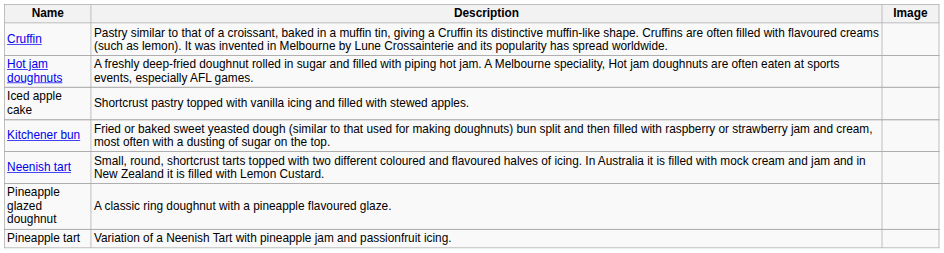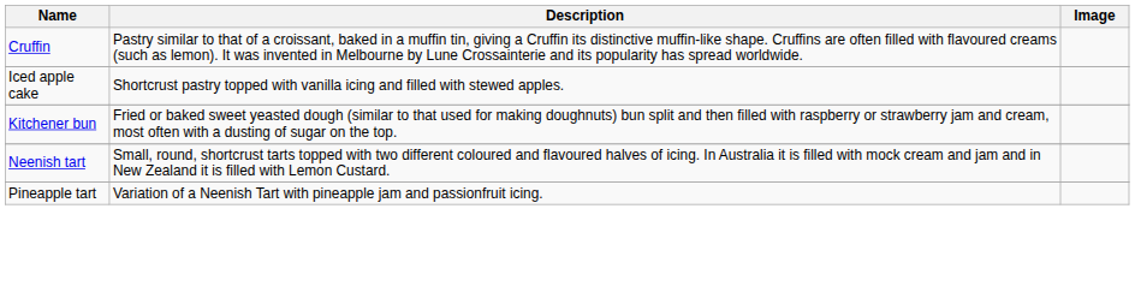- row: Hot jam doughnuts | A freshly deep-fried doughnut rolled in sugar and filled with piping hot jam. A Melbourne speciality, Hot jam doughnuts are often eaten at sports events, especially AFL games.
- row: Pineapple glazed doughnut | A classic ring doughnut with a pineapple flavoured glaze.
